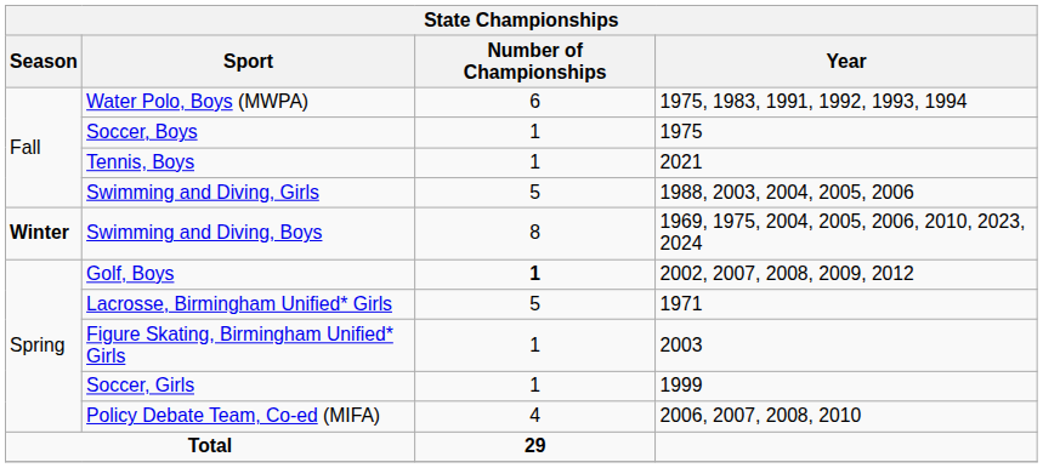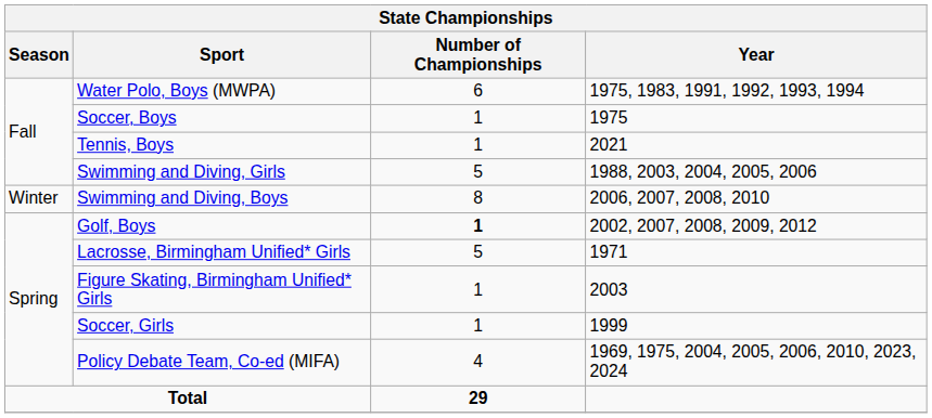Swimming and Diving, Boys | Season: bold -> normal
Swimming and Diving, Boys | Year: 1969, 1975, 2004, 2005, 2006, 2010, 2023, 2024 -> 2006, 2007, 2008, 2010
Policy Debate Team, Co-ed (MIFA) | Year: 2006, 2007, 2008, 2010 -> 1969, 1975, 2004, 2005, 2006, 2010, 2023, 2024
